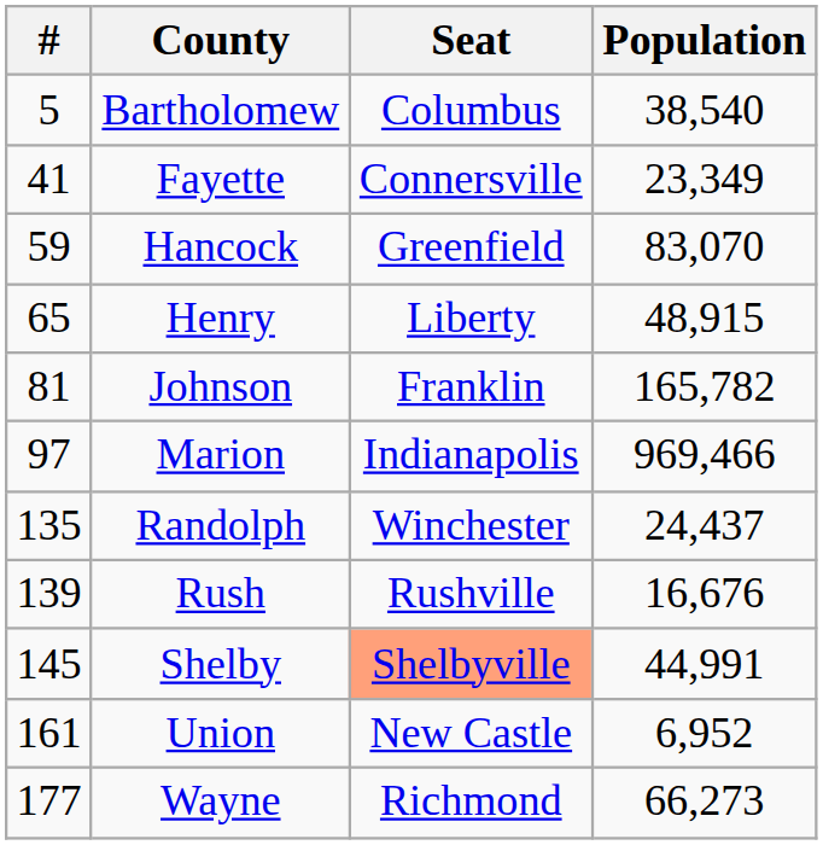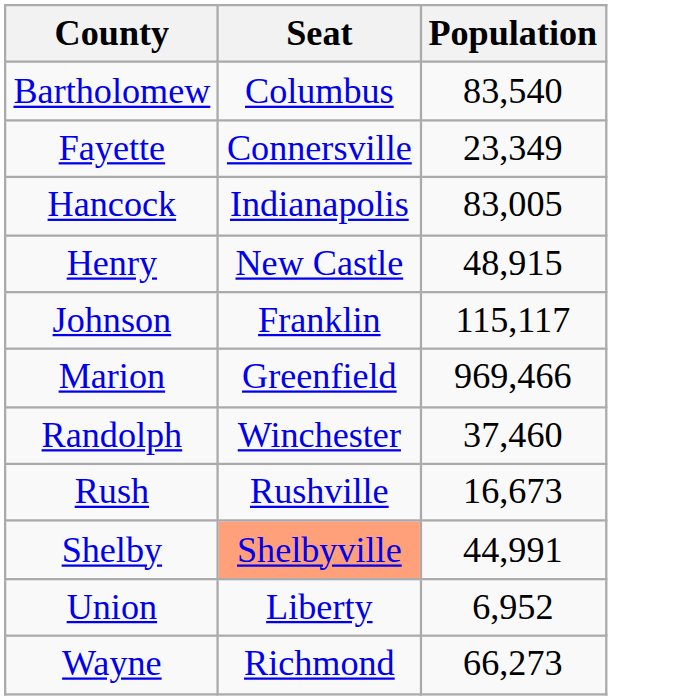- column: # | 5 | 41 | 59 | 65 | 81 | 97 | 135 | 139 | 145 | 161 | 177
Bartholomew | Population: 38,540 -> 83,540
Hancock | Seat: Greenfield -> Indianapolis
Hancock | Population: 83,070 -> 83,005
Henry | Seat: Liberty -> New Castle
Johnson | Population: 165,782 -> 115,117
Marion | Seat: Indianapolis -> Greenfield
Randolph | Population: 24,437 -> 37,460
Rush | Population: 16,676 -> 16,673
Union | Seat: New Castle -> Liberty
